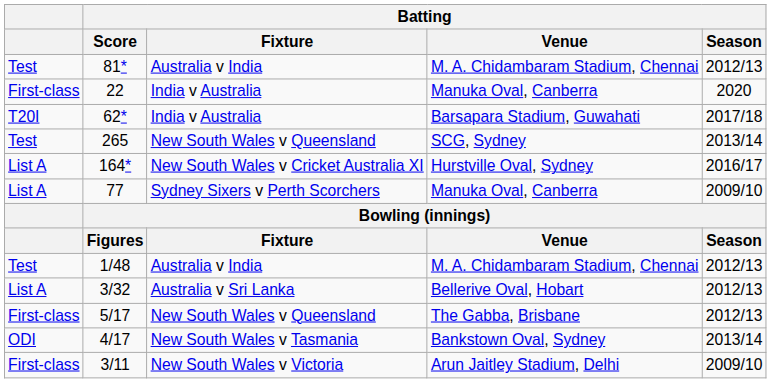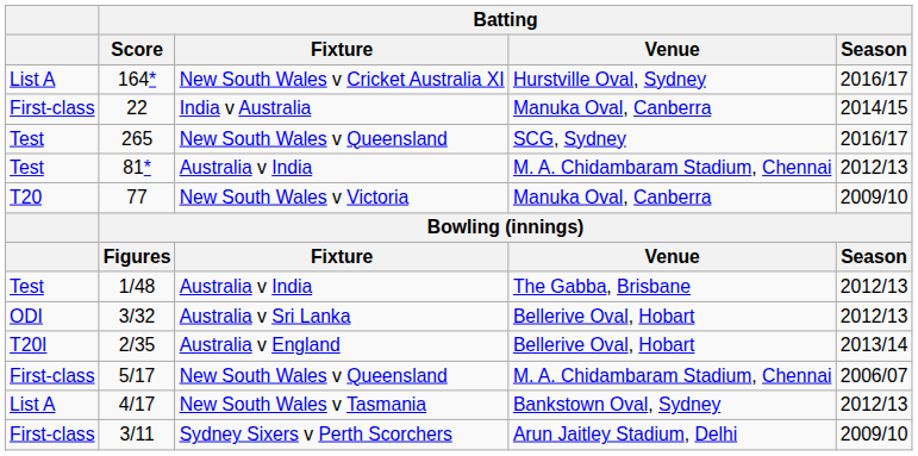rows swapped: 81* <-> 164*
22 | Batting / Season: 2020 -> 2014/15
- row: T20I | 62* | India v Australia | Barsapara Stadium, Guwahati | 2017/18
265 | Batting / Season: 2013/14 -> 2016/17
77 | column 1: List A -> T20
77 | Batting / Fixture: Sydney Sixers v Perth Scorchers -> New South Wales v Victoria
1/48 | Batting / Venue: M. A. Chidambaram Stadium, Chennai -> The Gabba, Brisbane
3/32 | column 1: List A -> ODI
+ row: T20I | 2/35 | Australia v England | Bellerive Oval, Hobart | 2013/14
5/17 | Batting / Venue: The Gabba, Brisbane -> M. A. Chidambaram Stadium, Chennai
5/17 | Batting / Season: 2012/13 -> 2006/07
4/17 | column 1: ODI -> List A
4/17 | Batting / Season: 2013/14 -> 2012/13
3/11 | Batting / Fixture: New South Wales v Victoria -> Sydney Sixers v Perth Scorchers
